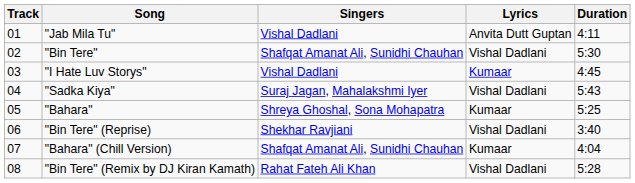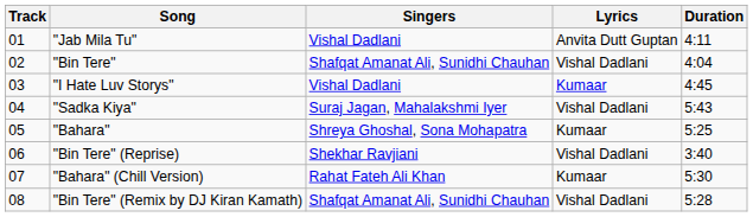"Bin Tere" | Duration: 5:30 -> 4:04
"Bahara" (Chill Version) | Singers: Shafqat Amanat Ali, Sunidhi Chauhan -> Rahat Fateh Ali Khan
"Bahara" (Chill Version) | Duration: 4:04 -> 5:30
"Bin Tere" (Remix by DJ Kiran Kamath) | Singers: Rahat Fateh Ali Khan -> Shafqat Amanat Ali, Sunidhi Chauhan
